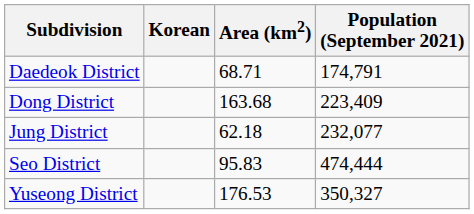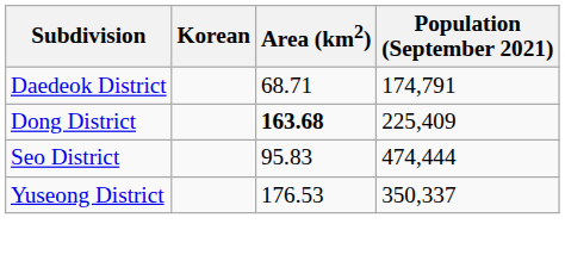Dong District | Area (km2): normal -> bold
Dong District | Population (September 2021): 223,409 -> 225,409
- row: Jung District | 62.18 | 232,077
Yuseong District | Population (September 2021): 350,327 -> 350,337
